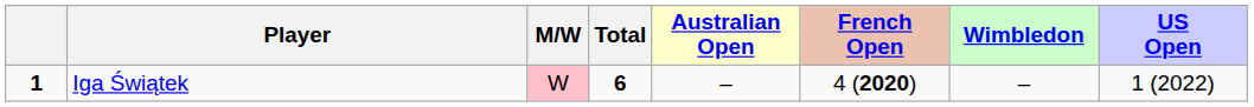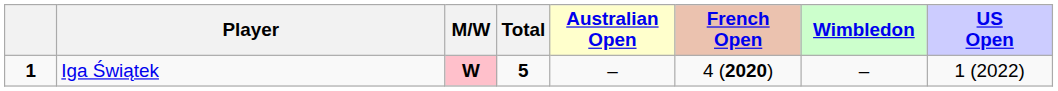Iga Świątek | M/W: normal -> bold
Iga Świątek | Total: 6 -> 5
